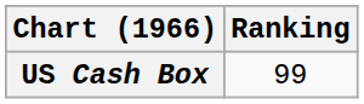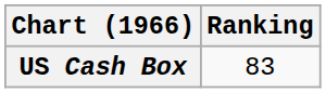US Cash Box | Ranking: 99 -> 83
